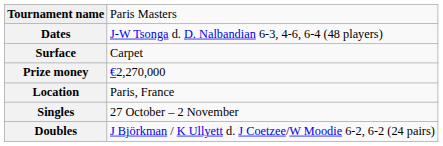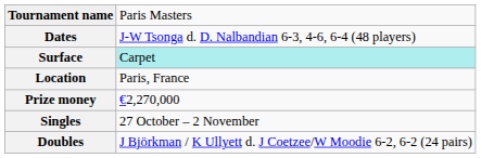Surface | column 2: no background -> paleturquoise background
rows swapped: Location <-> Prize money
